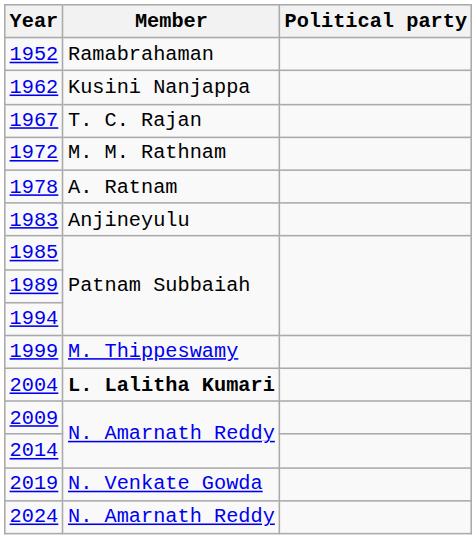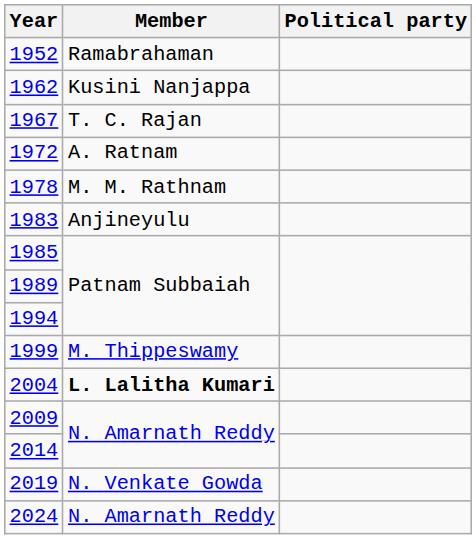1972 | Member: M. M. Rathnam -> A. Ratnam
1978 | Member: A. Ratnam -> M. M. Rathnam
